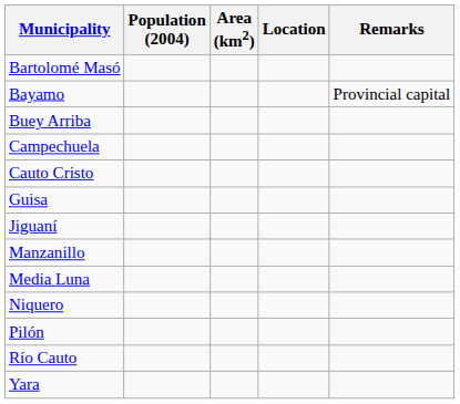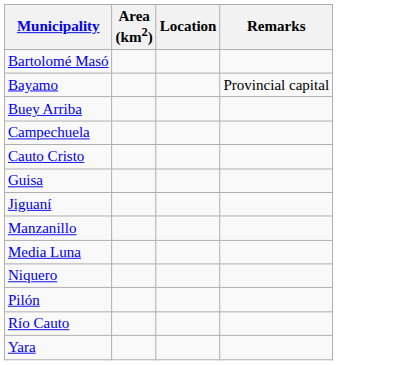- column: Population (2004)
